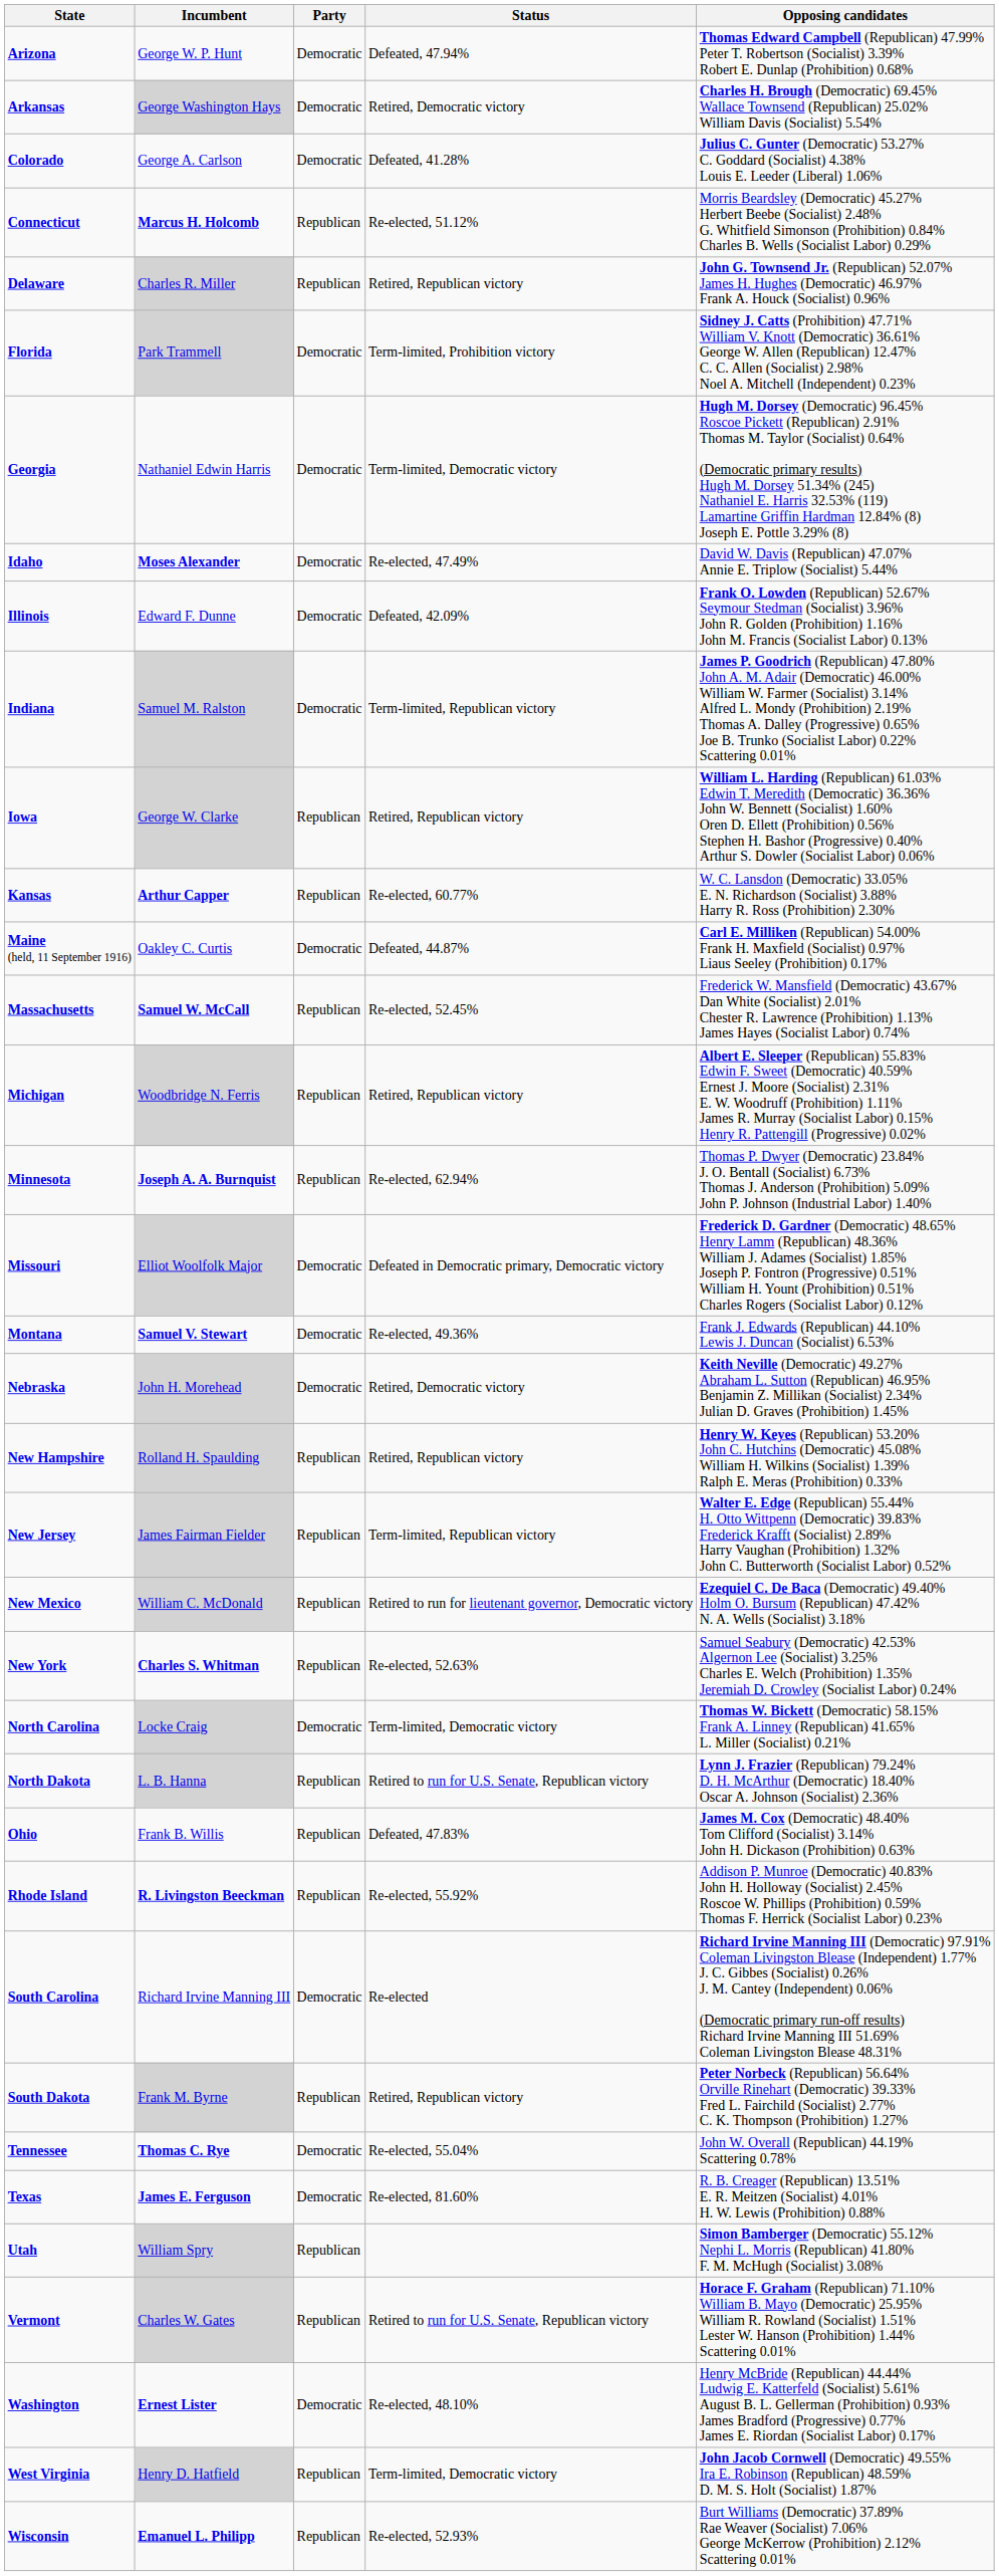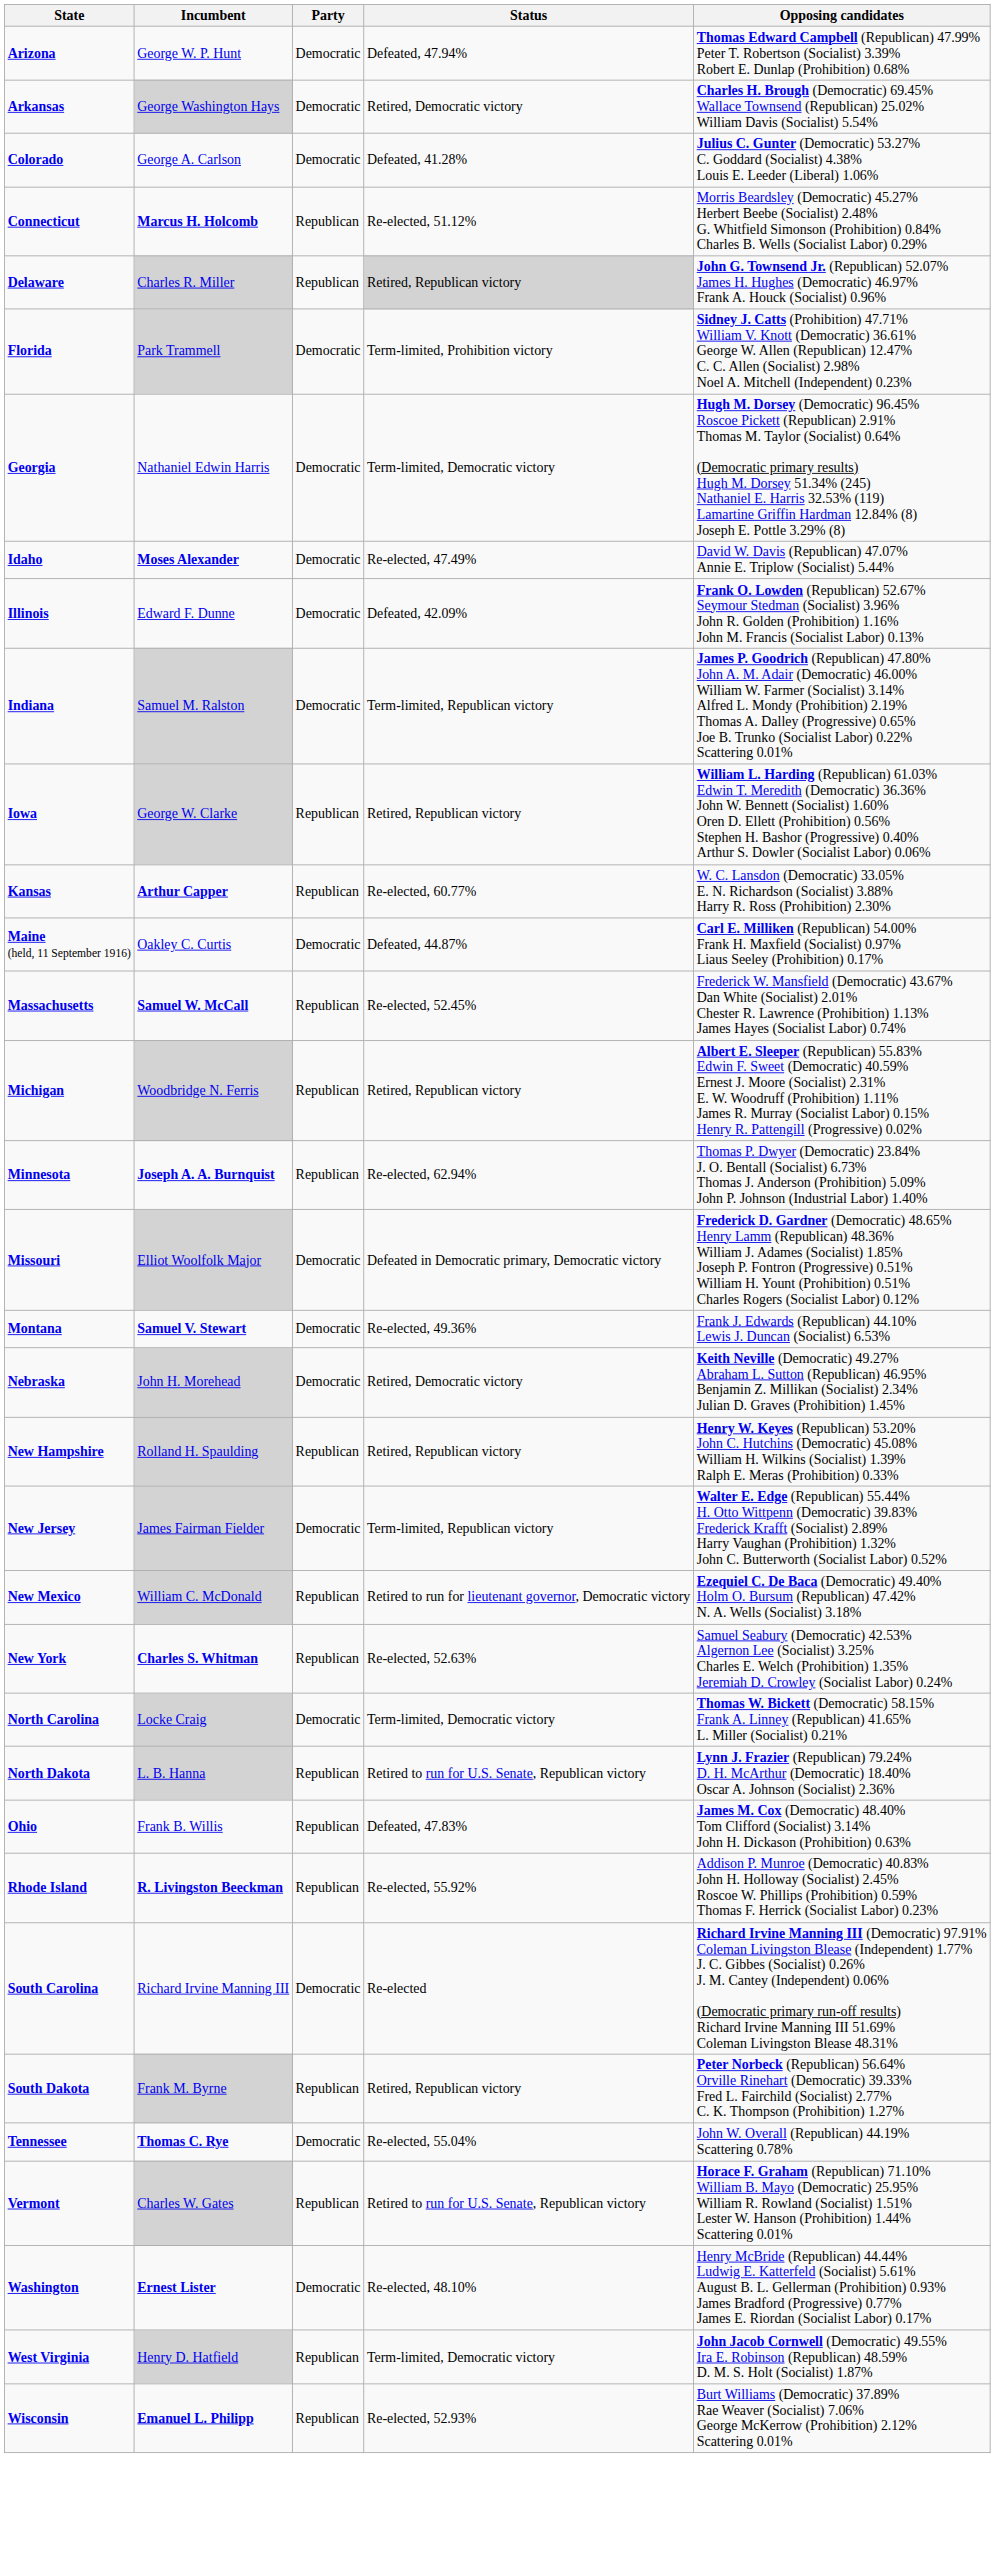Delaware | Status: no background -> lightgrey background
New Jersey | Party: Republican -> Democratic
- row: Texas | James E. Ferguson | Democratic | Re-elected, 81.60% | R. B. Creager (Republican) 13.51% E. R. Meitzen (Socialist) 4.01% H. W. Lewis (Prohibition) 0.88%
- row: Utah | William Spry | Republican | Simon Bamberger (Democratic) 55.12% Nephi L. Morris (Republican) 41.80% F. M. McHugh (Socialist) 3.08%
